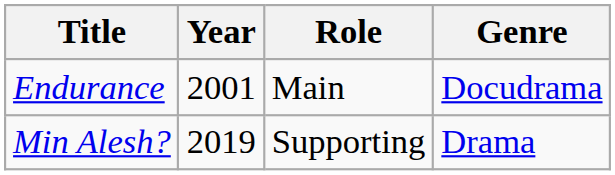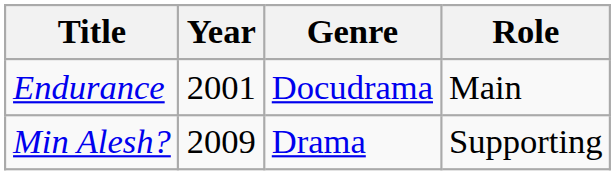columns swapped: Genre <-> Role
Min Alesh? | Year: 2019 -> 2009
